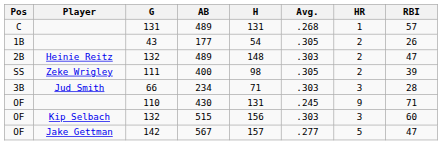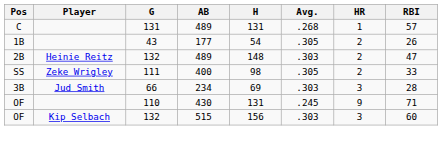111 | RBI: 39 -> 33
66 | H: 71 -> 69
- row: OF | Jake Gettman | 142 | 567 | 157 | .277 | 5 | 47
